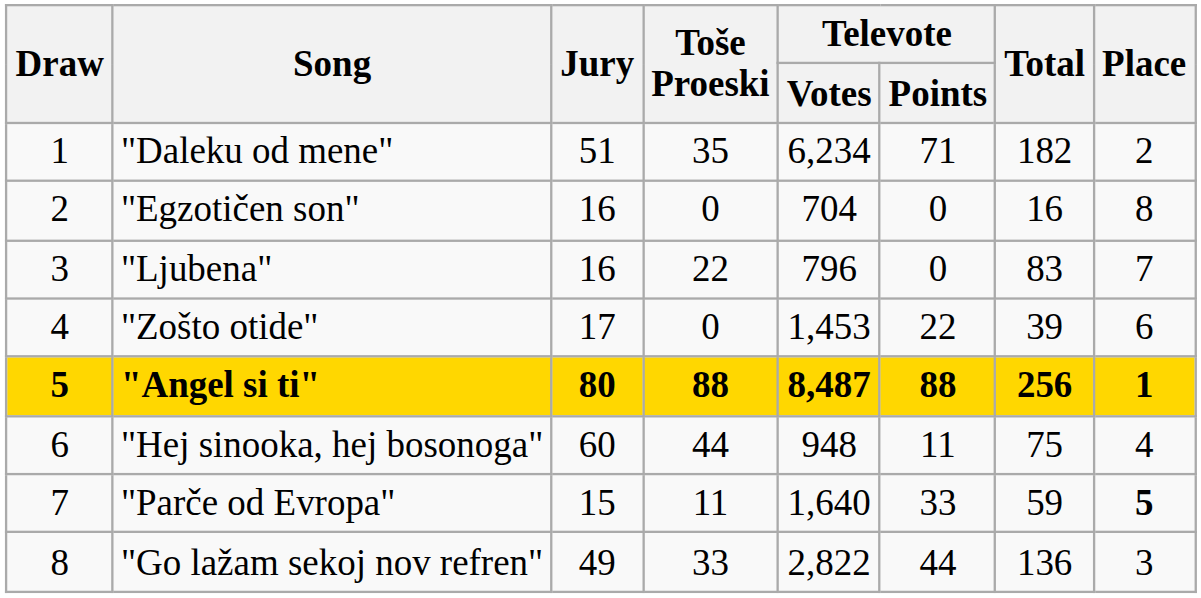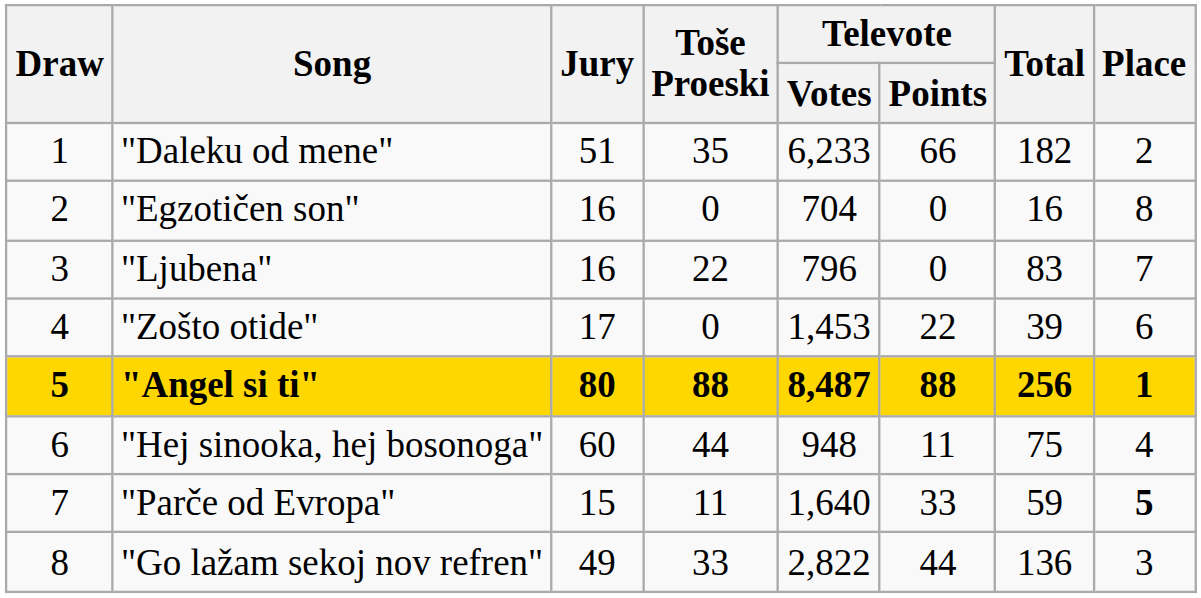"Daleku od mene" | Televote / Votes: 6,234 -> 6,233
"Daleku od mene" | Televote / Points: 71 -> 66
